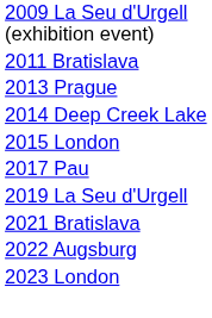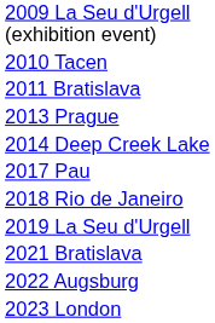+ row: 2010 Tacen
- row: 2015 London
+ row: 2018 Rio de Janeiro
